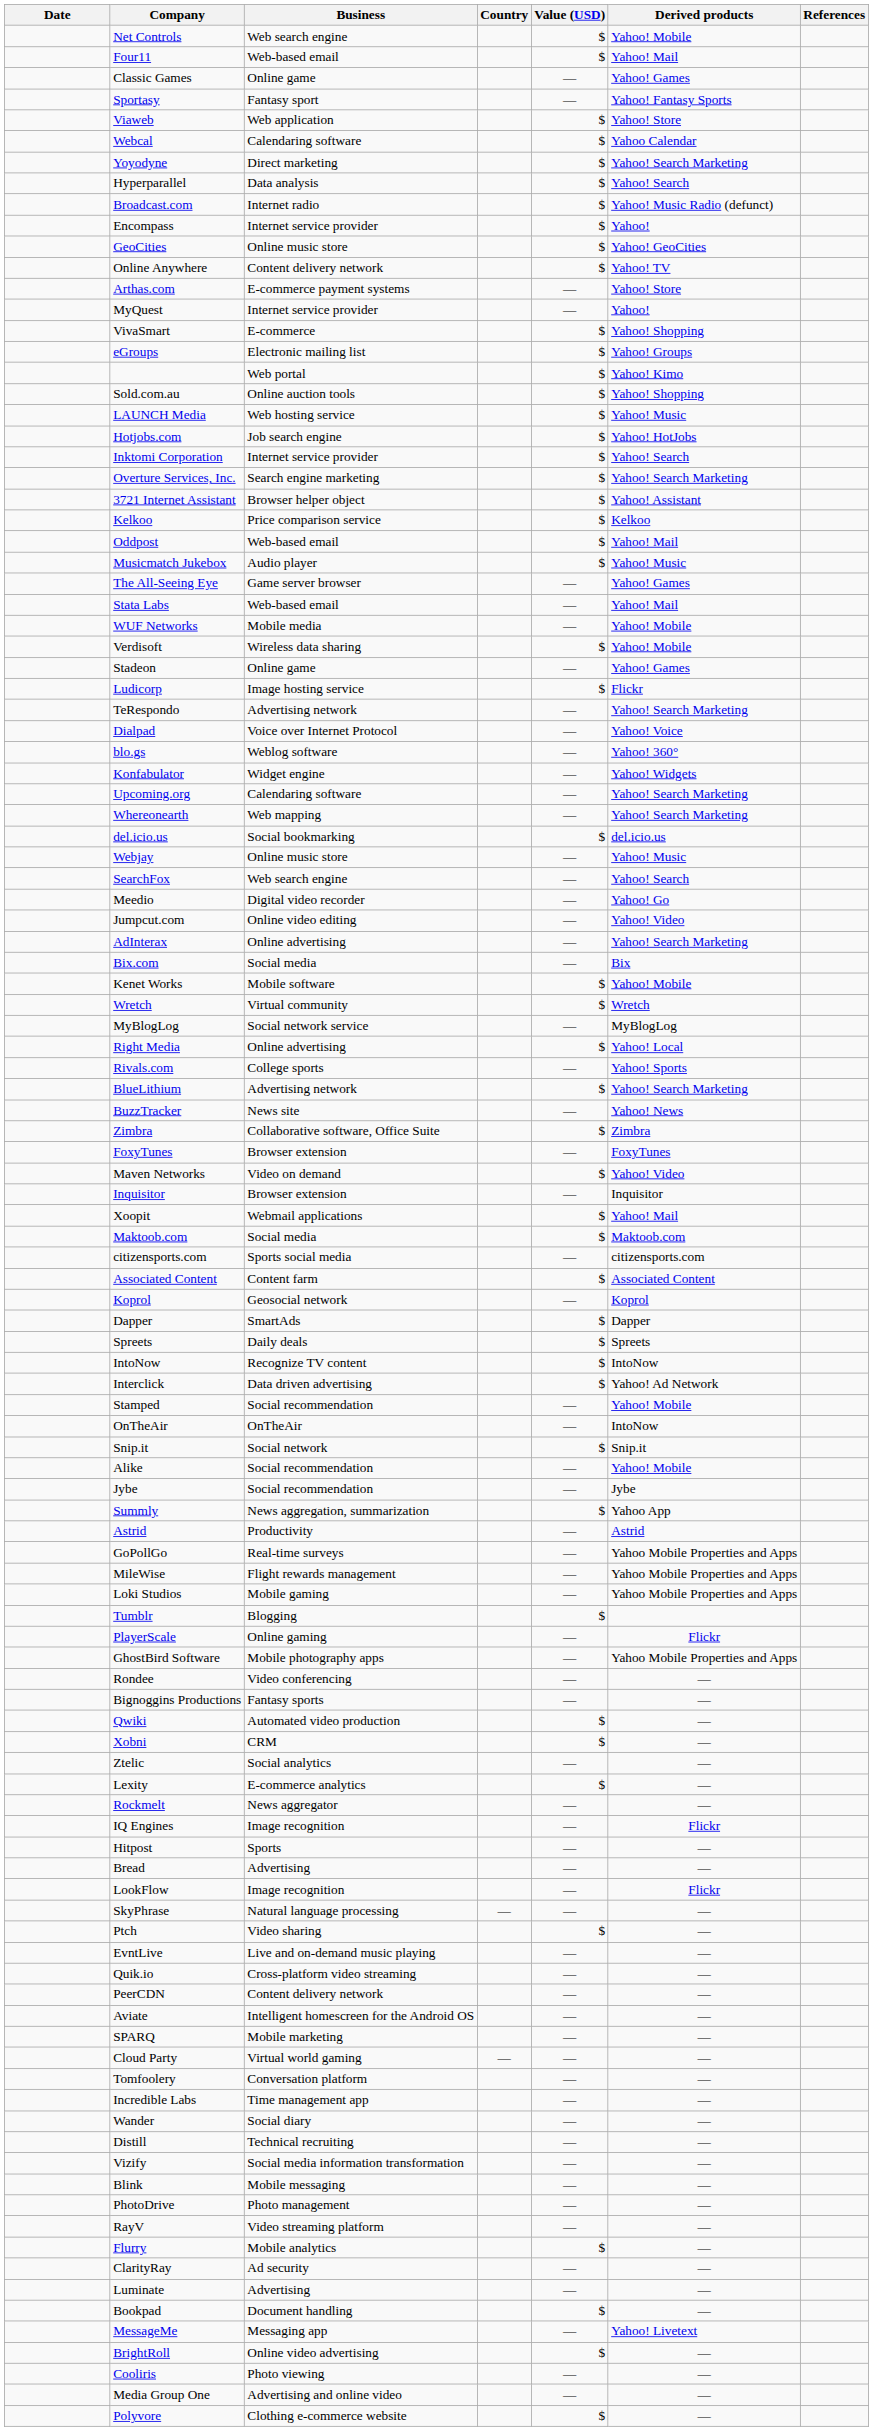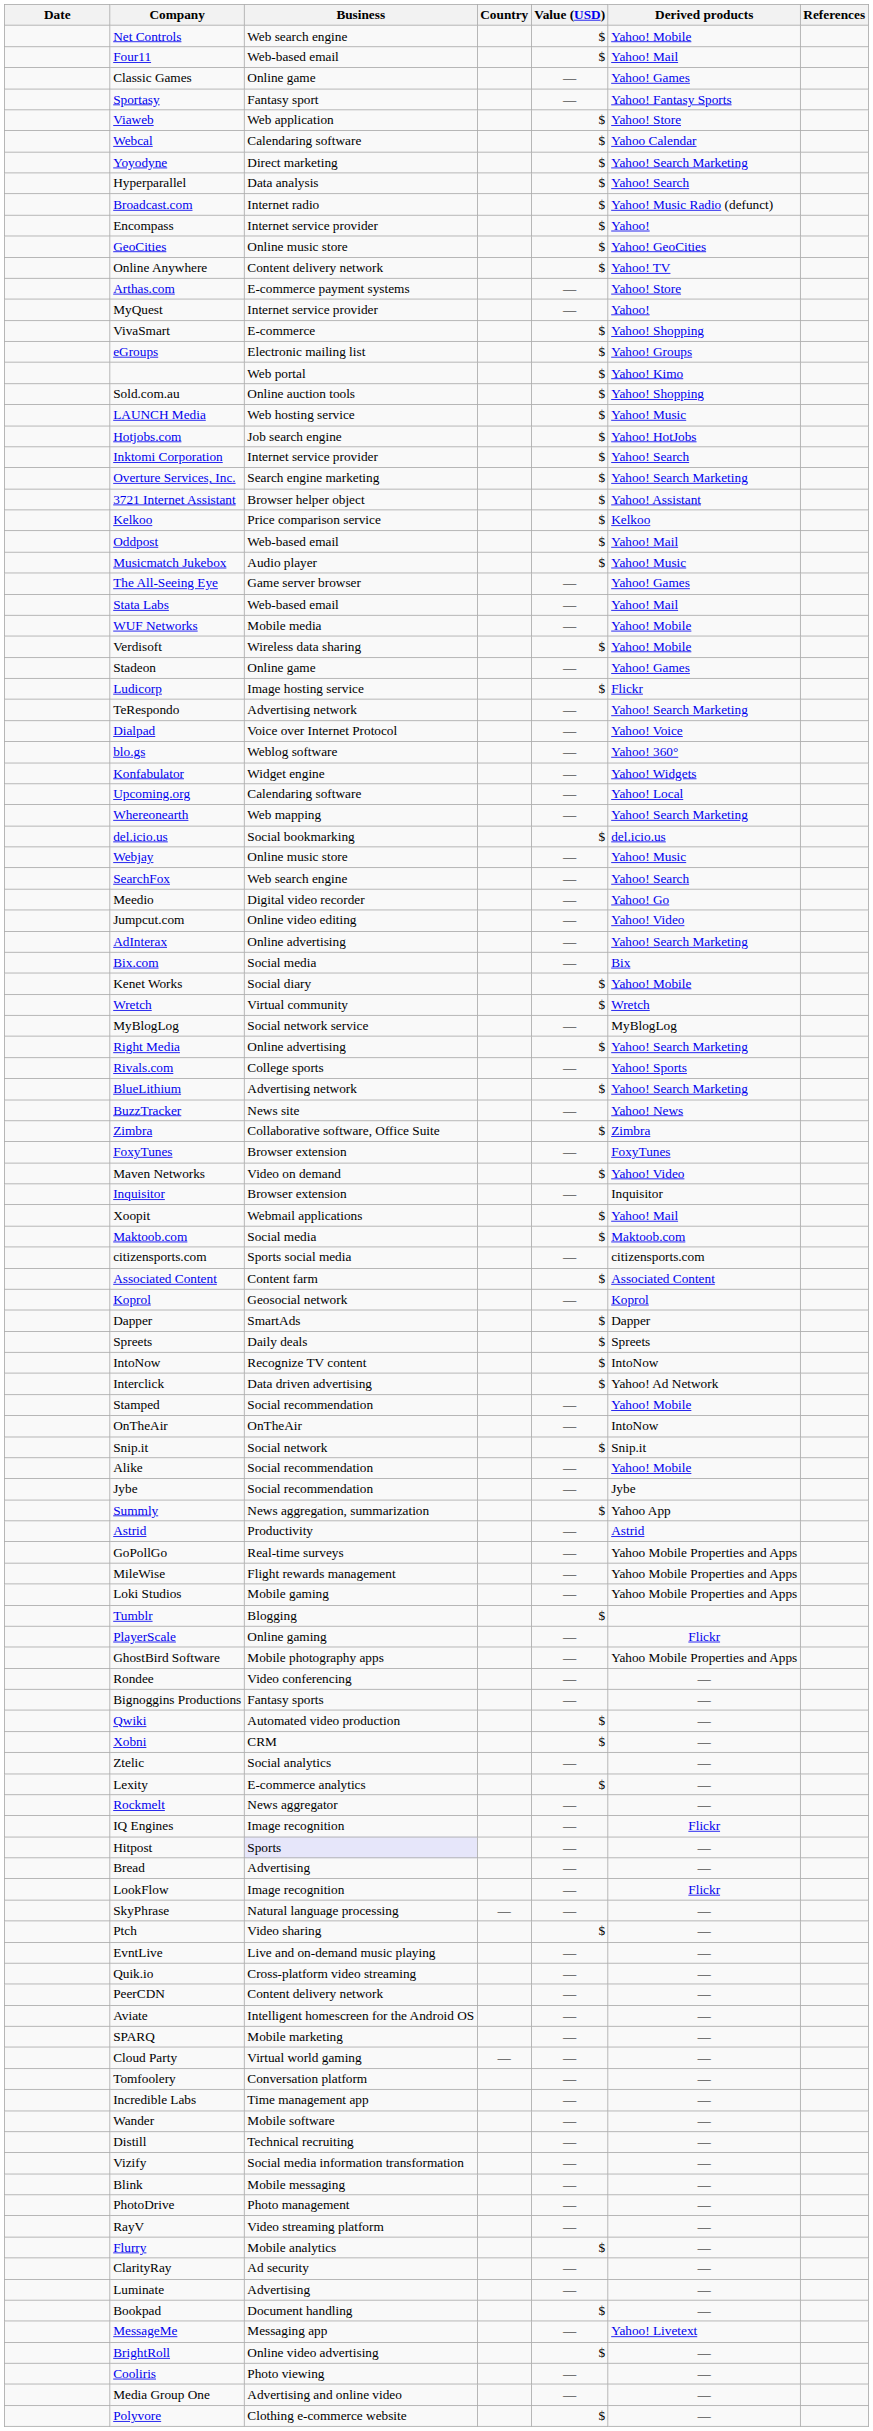Upcoming.org | Derived products: Yahoo! Search Marketing -> Yahoo! Local
Kenet Works | Business: Mobile software -> Social diary
Right Media | Derived products: Yahoo! Local -> Yahoo! Search Marketing
Hitpost | Business: no background -> lavender background
Wander | Business: Social diary -> Mobile software
